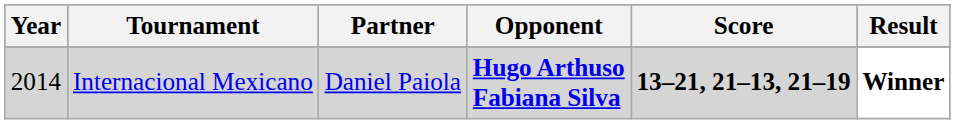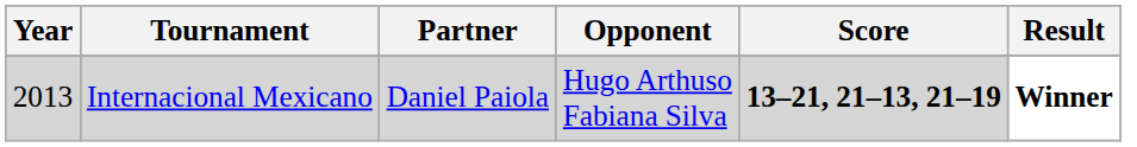Internacional Mexicano | Year: 2014 -> 2013
Internacional Mexicano | Opponent: bold -> normal
